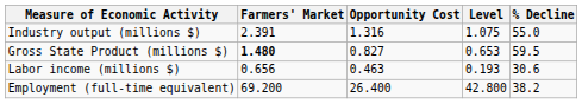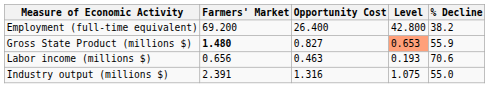rows swapped: Industry output (millions $) <-> Employment (full-time equivalent)
Gross State Product (millions $) | Level: no background -> lightsalmon background
Gross State Product (millions $) | % Decline: 59.5 -> 55.9
Labor income (millions $) | % Decline: 30.6 -> 70.6
